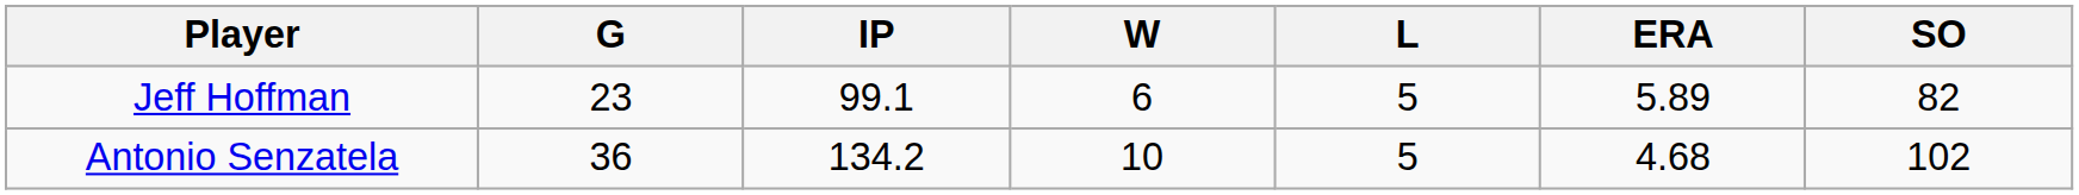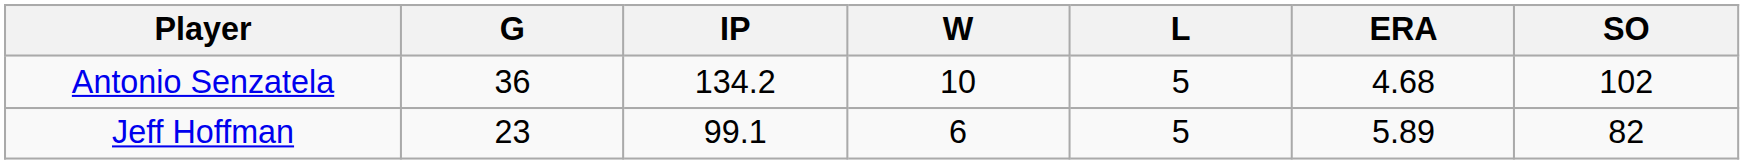rows swapped: Antonio Senzatela <-> Jeff Hoffman
